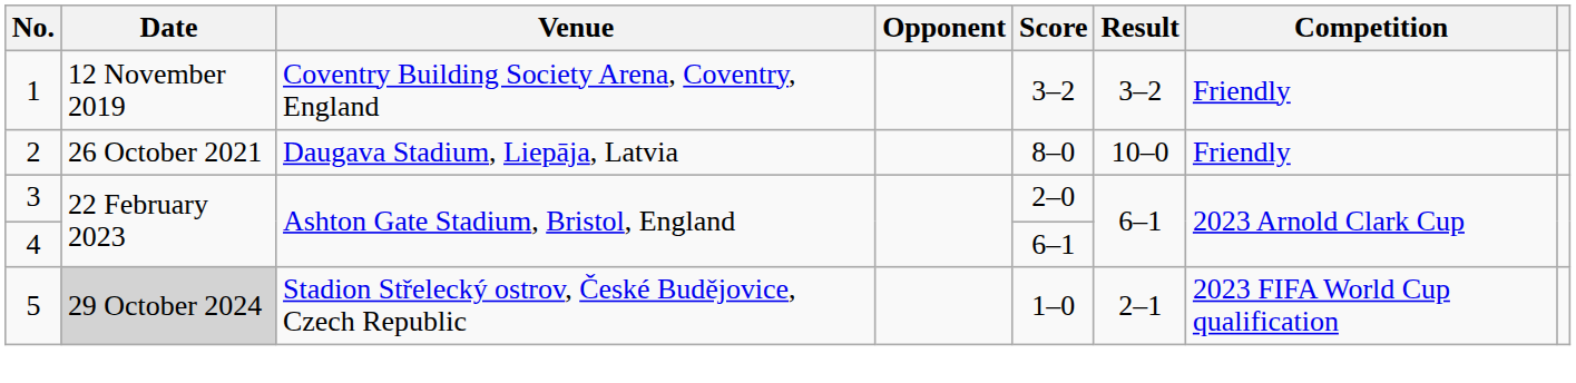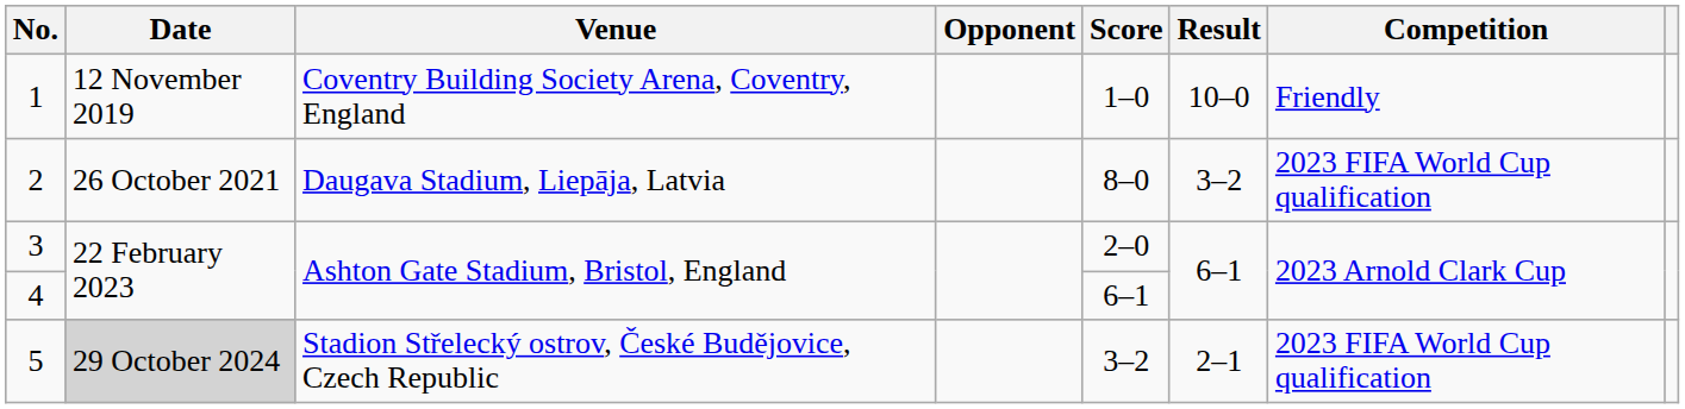1 | Score: 3–2 -> 1–0
1 | Result: 3–2 -> 10–0
2 | Result: 10–0 -> 3–2
2 | Competition: Friendly -> 2023 FIFA World Cup qualification
5 | Score: 1–0 -> 3–2
